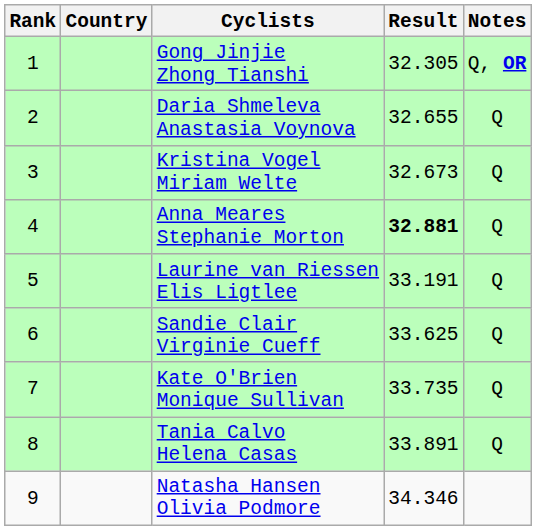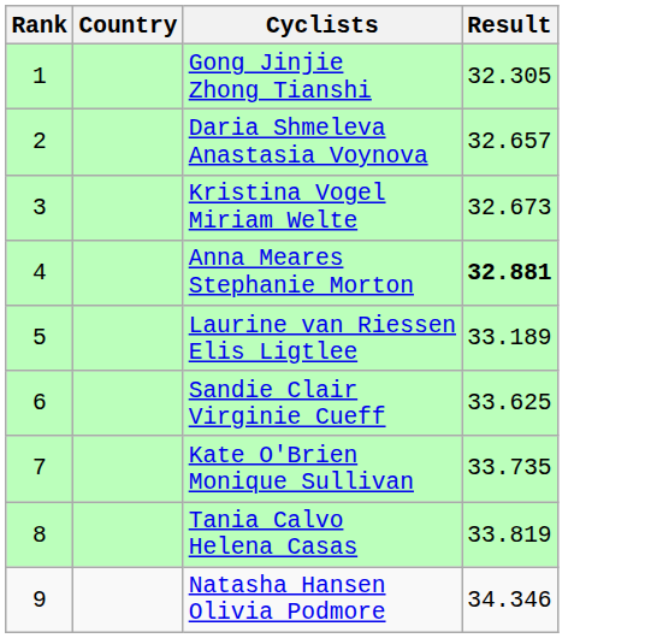- column: Notes | Q, OR | Q | Q | Q | Q | Q | Q | Q
Daria Shmeleva Anastasia Voynova | Result: 32.655 -> 32.657
Laurine van Riessen Elis Ligtlee | Result: 33.191 -> 33.189
Tania Calvo Helena Casas | Result: 33.891 -> 33.819
